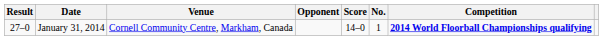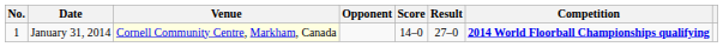columns swapped: No. <-> Result
January 31, 2014 | Venue: no background -> lightyellow background
